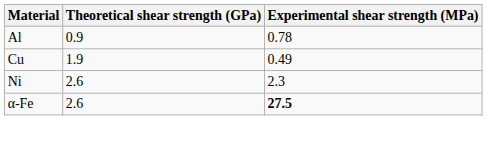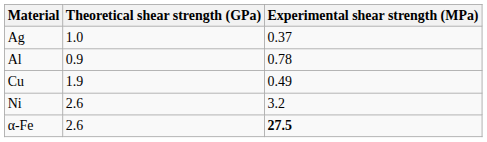+ row: Ag | 1.0 | 0.37
Ni | Experimental shear strength (MPa): 2.3 -> 3.2
